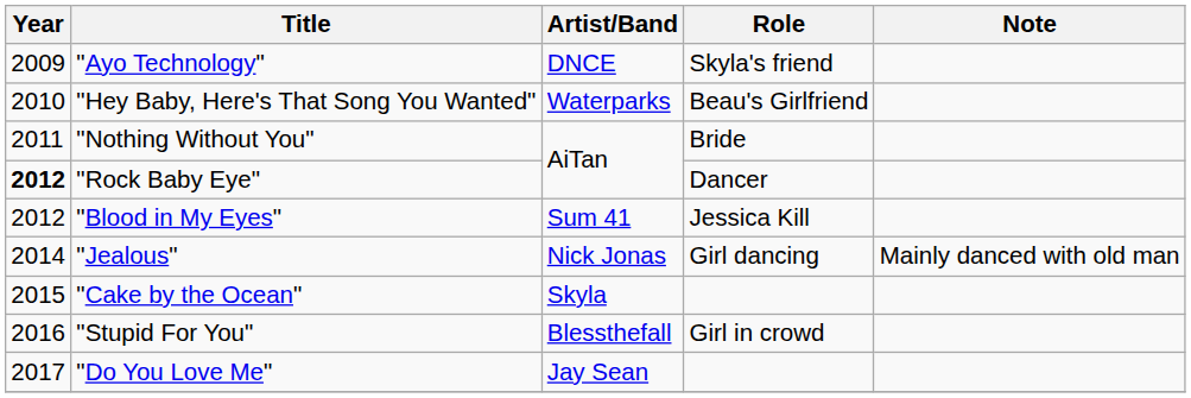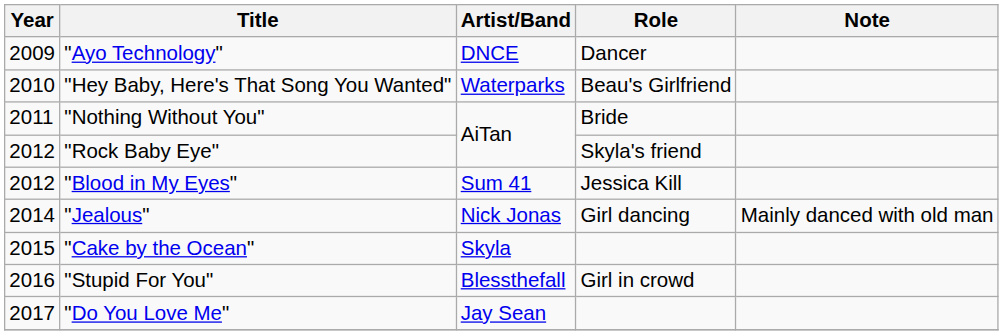"Ayo Technology" | Role: Skyla's friend -> Dancer
"Rock Baby Eye" | Year: bold -> normal
"Rock Baby Eye" | Role: Dancer -> Skyla's friend
